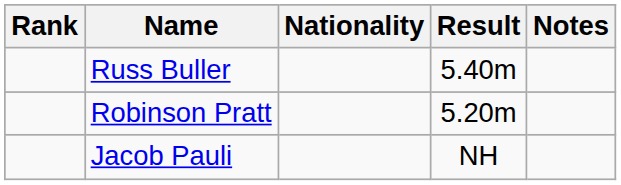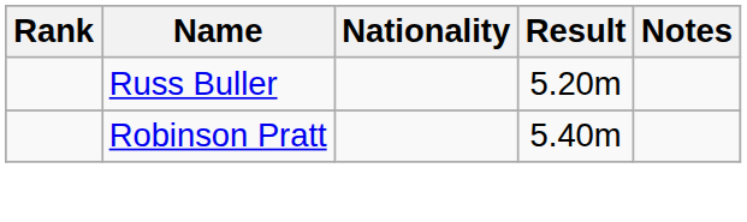Russ Buller | Result: 5.40m -> 5.20m
Robinson Pratt | Result: 5.20m -> 5.40m
- row: Jacob Pauli | NH
